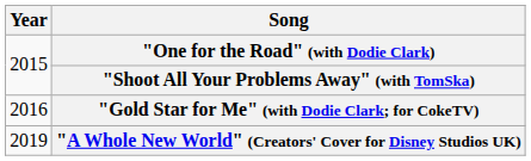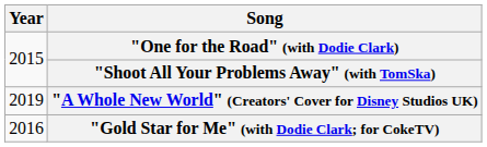rows swapped: "Gold Star for Me" (with Dodie Clark; for CokeTV) <-> "A Whole New World" (Creators' Cover for Disney Studios UK)
